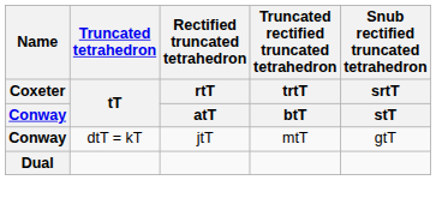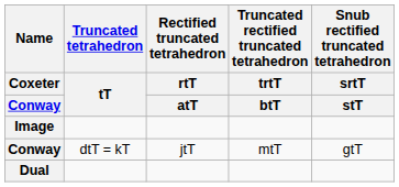+ row: Image
